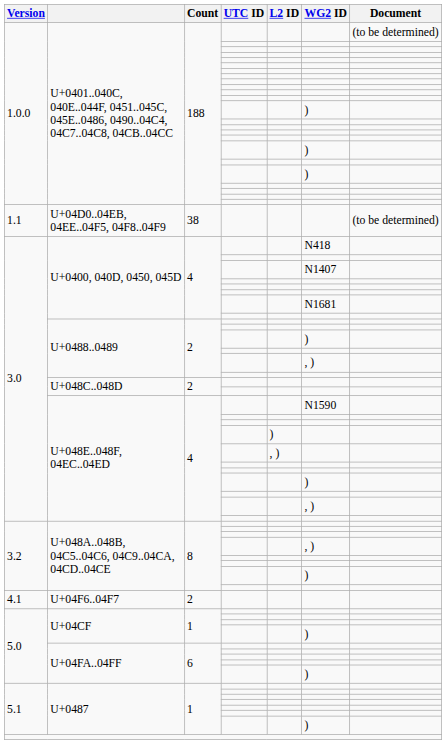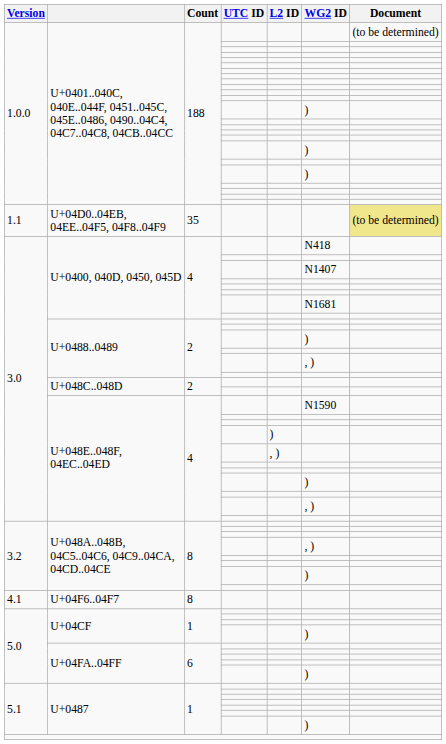U+04D0..04EB, 04EE..04F5, 04F8..04F9 | Count: 38 -> 35
U+04D0..04EB, 04EE..04F5, 04F8..04F9 | Document: no background -> khaki background
U+04F6..04F7 | Count: 2 -> 8
